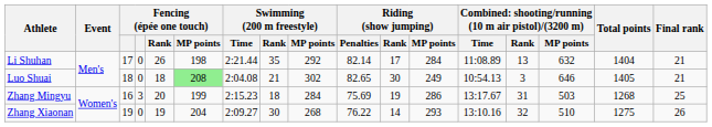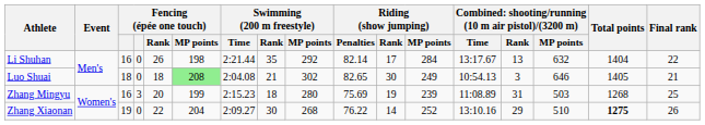Li Shuhan | column 3: 17 -> 16
Li Shuhan | column 13: 11:08.89 -> 13:17.67
Li Shuhan | Final rank: 21 -> 22
Zhang Mingyu | Swimming (200 m freestyle) / MP points: 284 -> 280
Zhang Mingyu | Riding (show jumping) / MP points: 286 -> 239
Zhang Mingyu | column 13: 13:17.67 -> 11:08.89
Zhang Xiaonan | Fencing (épée one touch) / Rank: 19 -> 22
Zhang Xiaonan | Riding (show jumping) / MP points: 293 -> 252
Zhang Xiaonan | column 14: 32 -> 29
Zhang Xiaonan | Total points: normal -> bold
